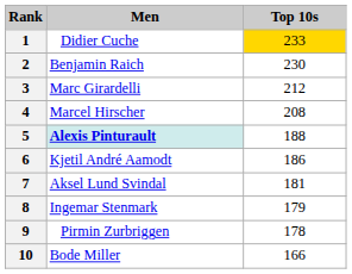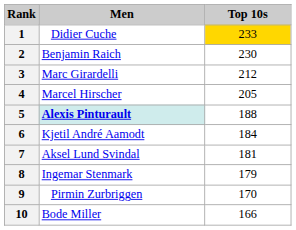4 | Top 10s: 208 -> 205
6 | Top 10s: 186 -> 184
9 | Top 10s: 178 -> 170
